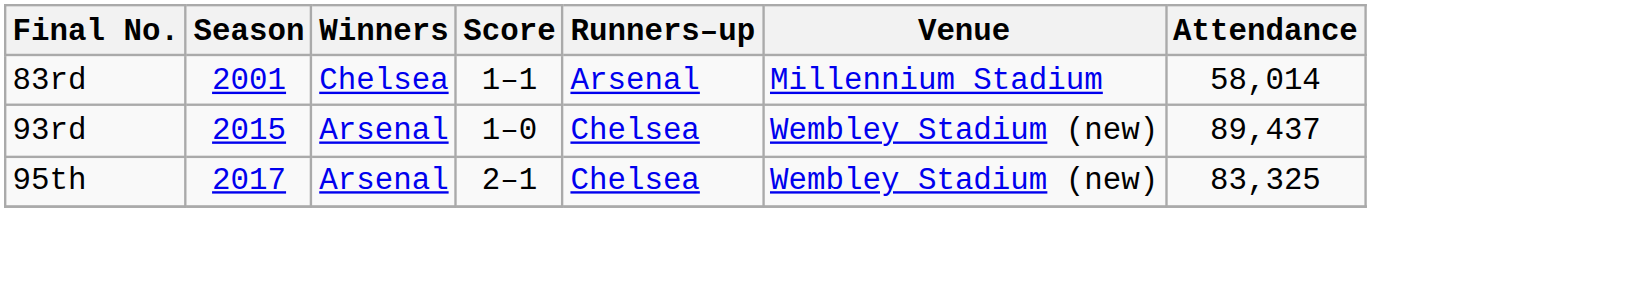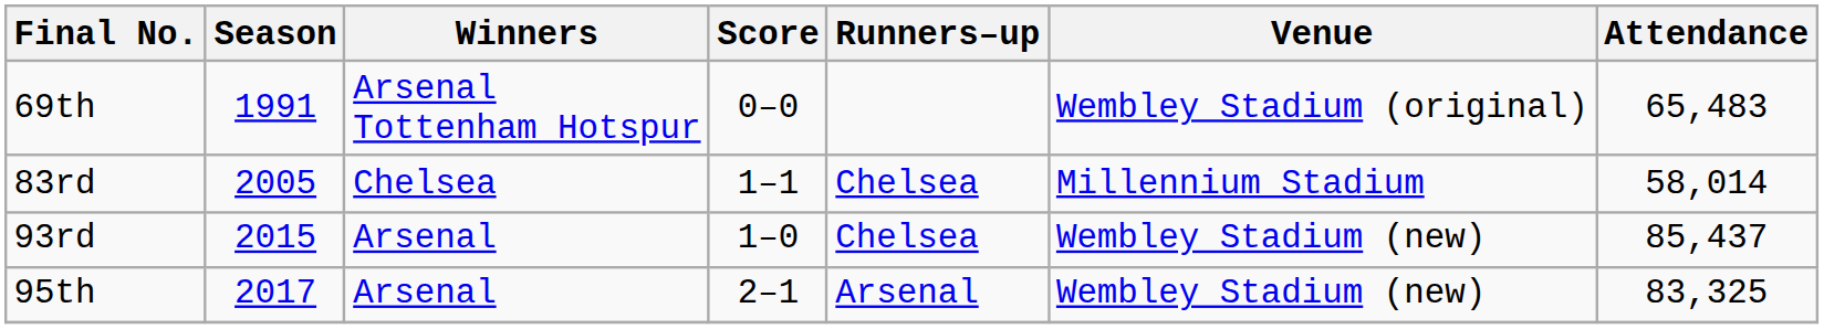+ row: 69th | 1991 | Arsenal Tottenham Hotspur | 0–0 | Wembley Stadium (original) | 65,483
83rd | Season: 2001 -> 2005
83rd | Runners–up: Arsenal -> Chelsea
93rd | Attendance: 89,437 -> 85,437
95th | Runners–up: Chelsea -> Arsenal
